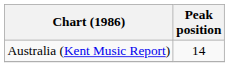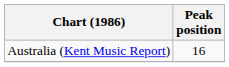Australia (Kent Music Report) | Peak position: 14 -> 16
